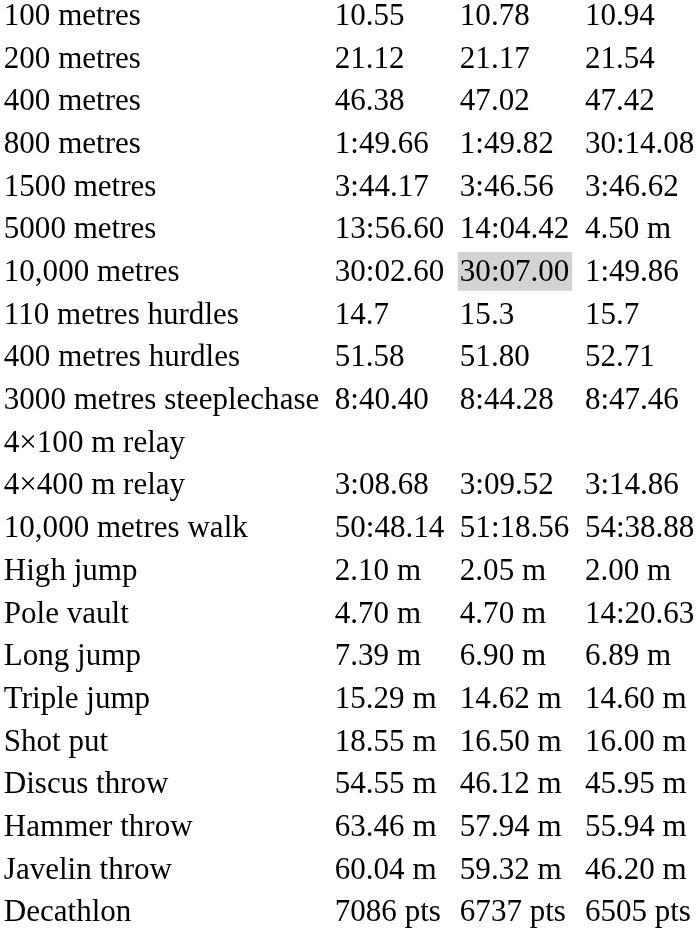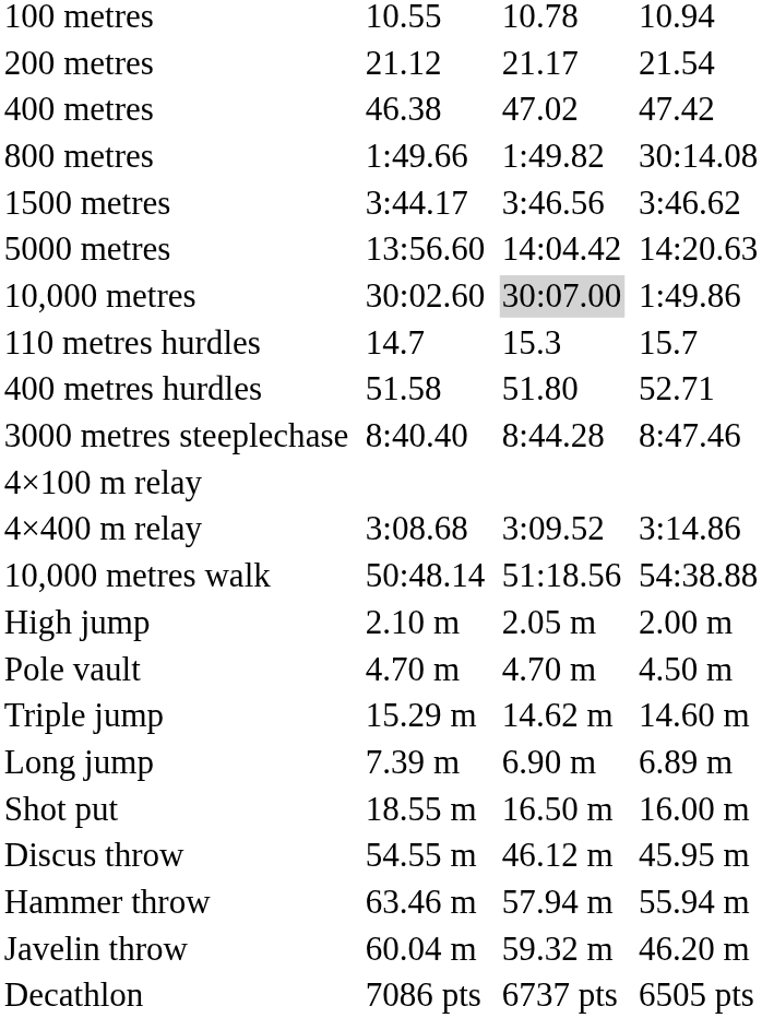5000 metres | column 7: 4.50 m -> 14:20.63
Pole vault | column 7: 14:20.63 -> 4.50 m
rows swapped: Long jump <-> Triple jump
